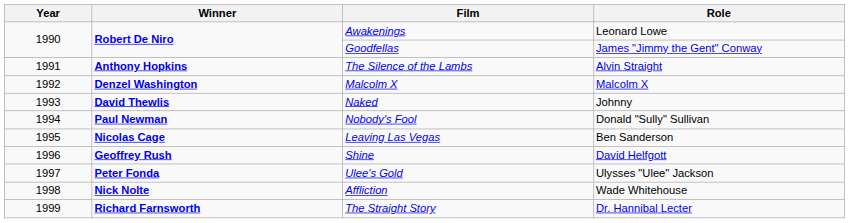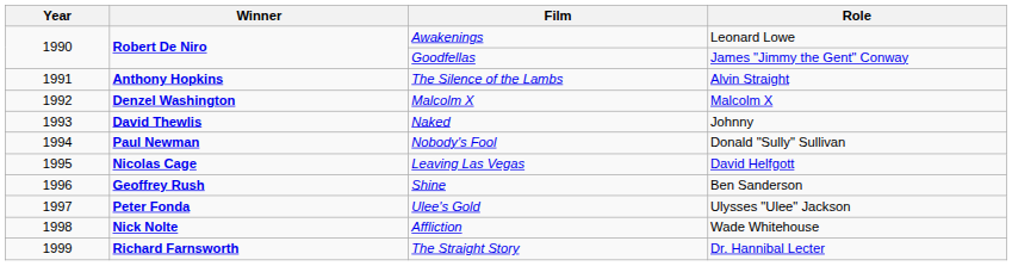Leaving Las Vegas | Role: Ben Sanderson -> David Helfgott
Shine | Role: David Helfgott -> Ben Sanderson
